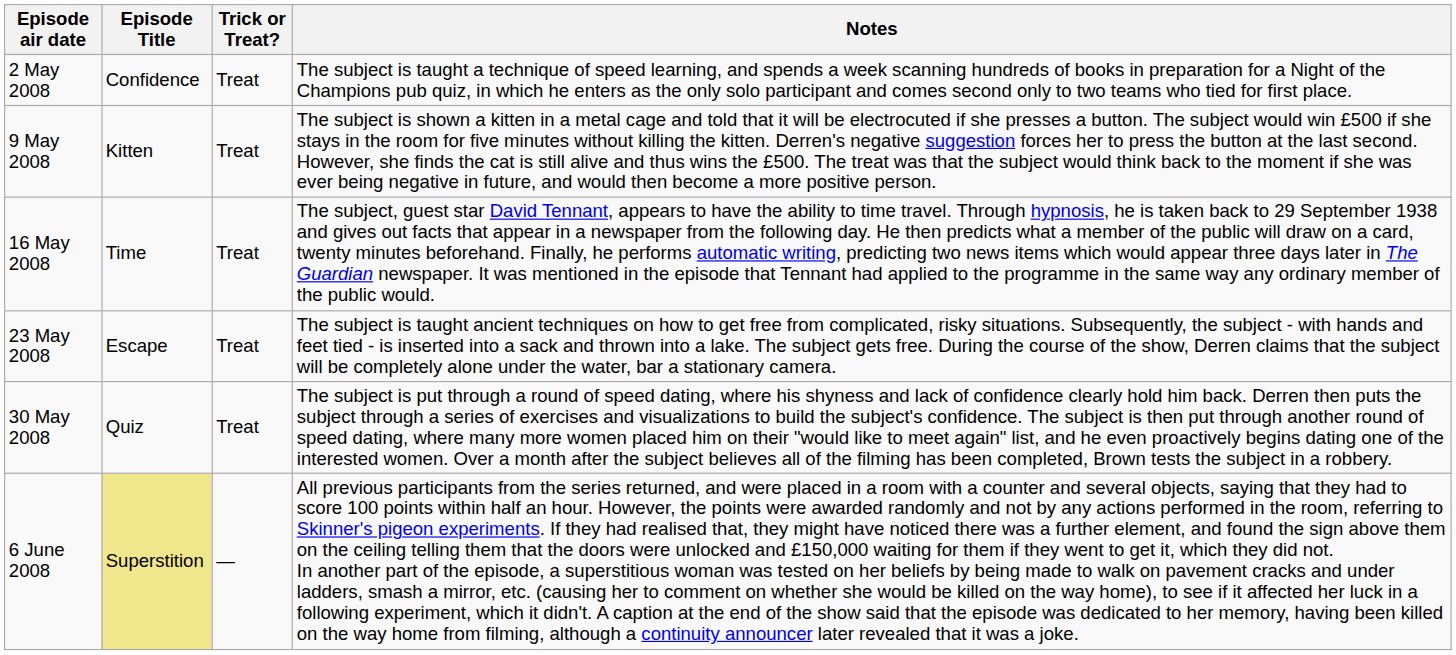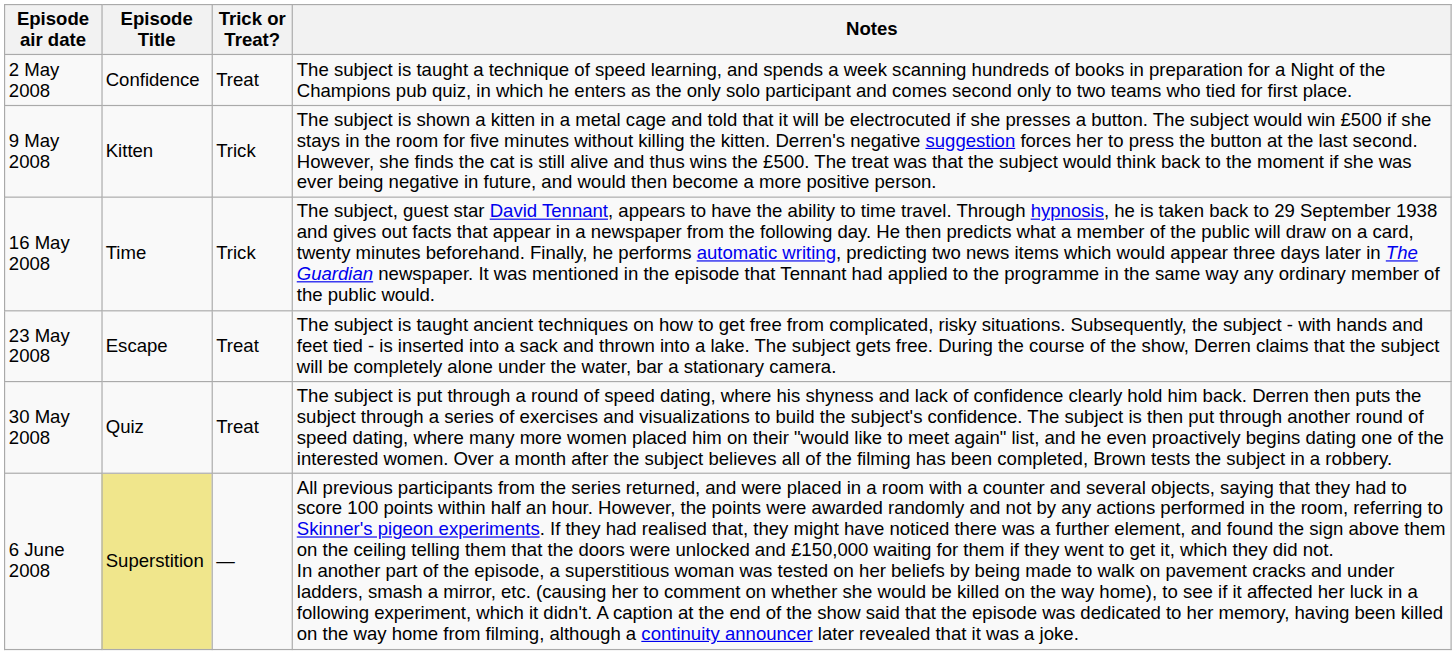9 May 2008 | Trick or Treat?: Treat -> Trick
16 May 2008 | Trick or Treat?: Treat -> Trick
